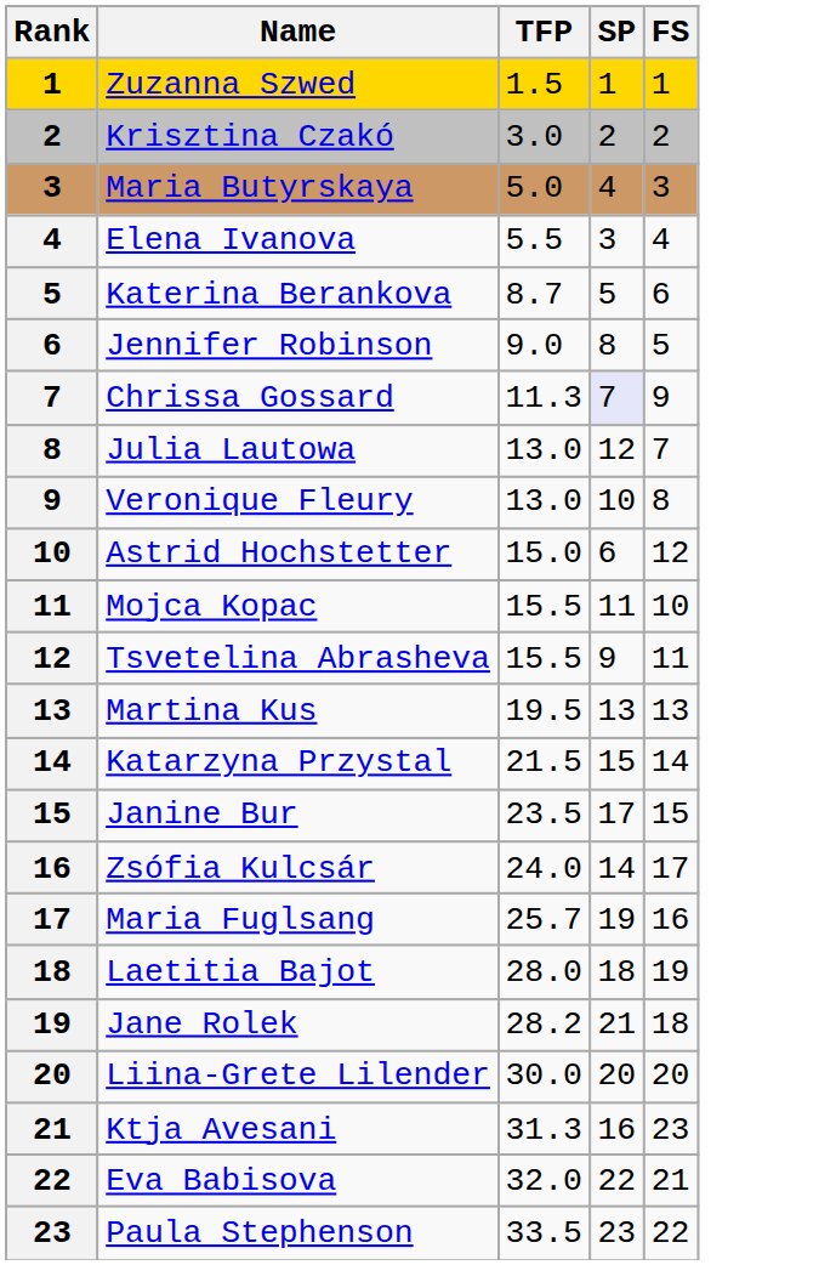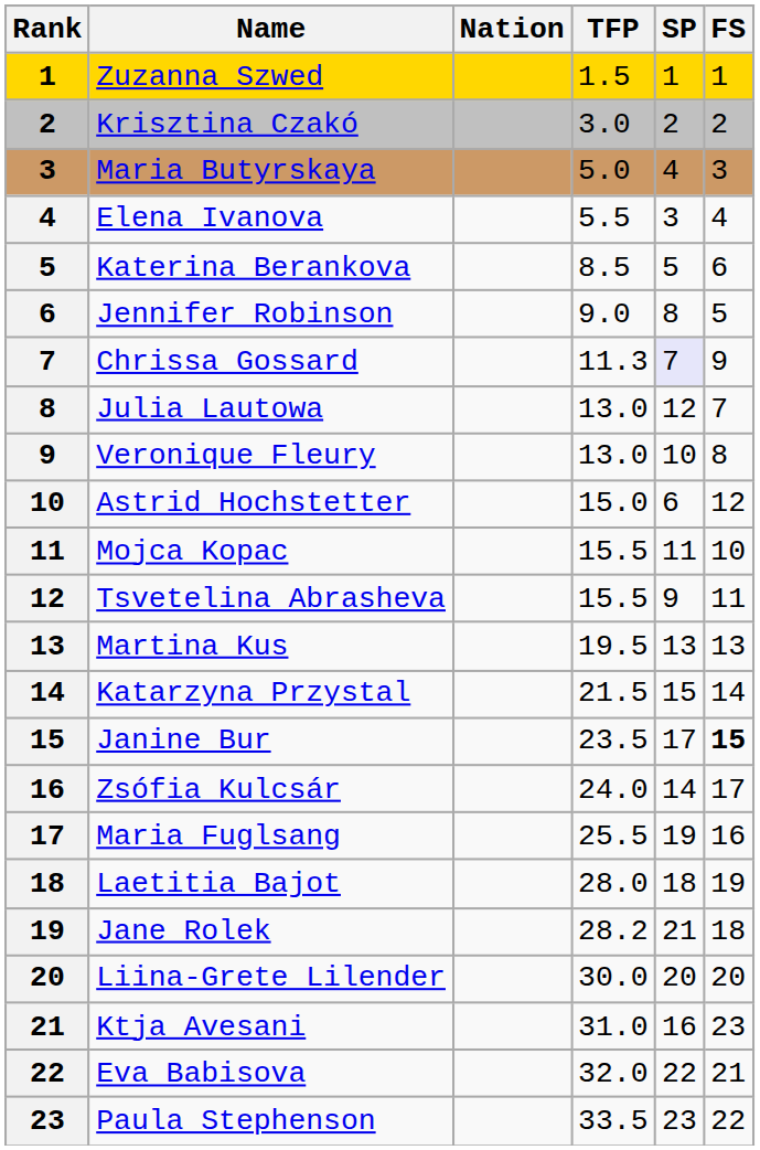+ column: Nation
Katerina Berankova | TFP: 8.7 -> 8.5
Janine Bur | FS: normal -> bold
Maria Fuglsang | TFP: 25.7 -> 25.5
Ktja Avesani | TFP: 31.3 -> 31.0
